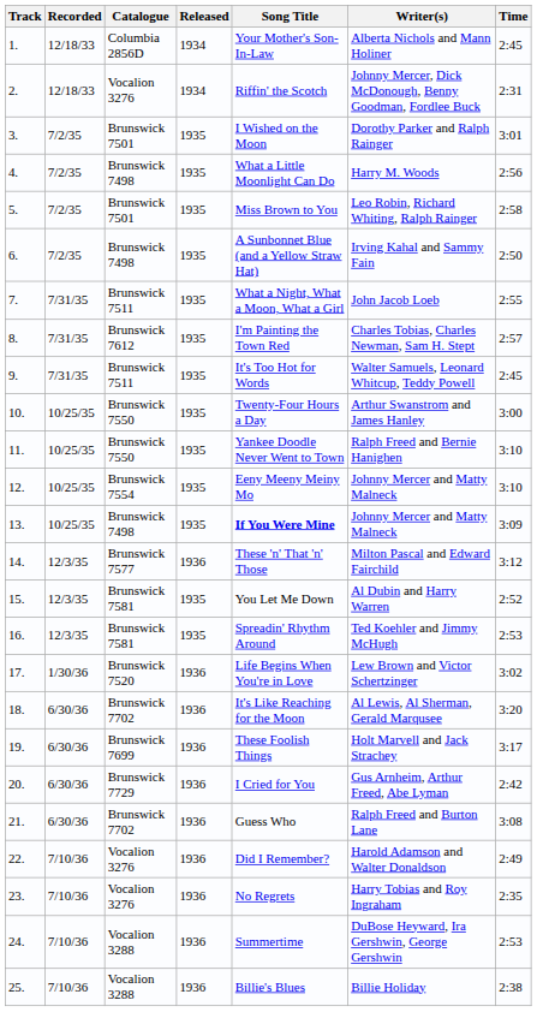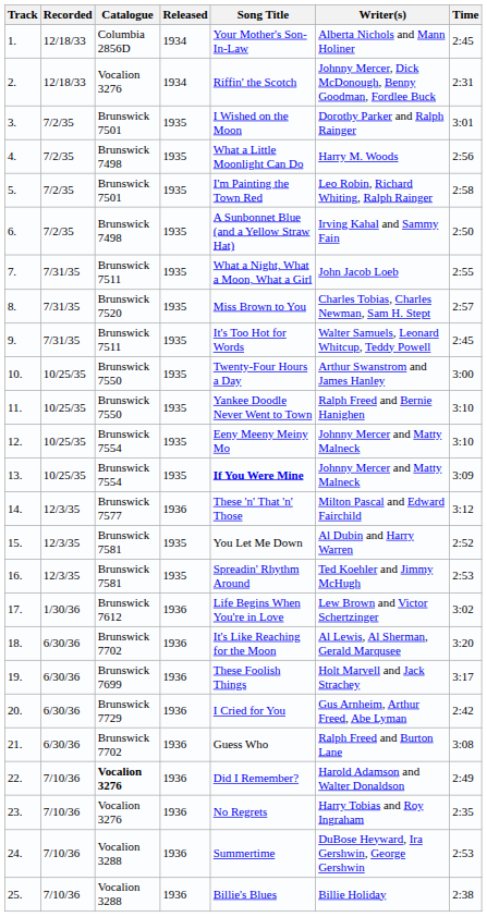5. | Song Title: Miss Brown to You -> I'm Painting the Town Red
8. | Catalogue: Brunswick 7612 -> Brunswick 7520
8. | Song Title: I'm Painting the Town Red -> Miss Brown to You
13. | Catalogue: Brunswick 7498 -> Brunswick 7554
17. | Catalogue: Brunswick 7520 -> Brunswick 7612
22. | Catalogue: normal -> bold
